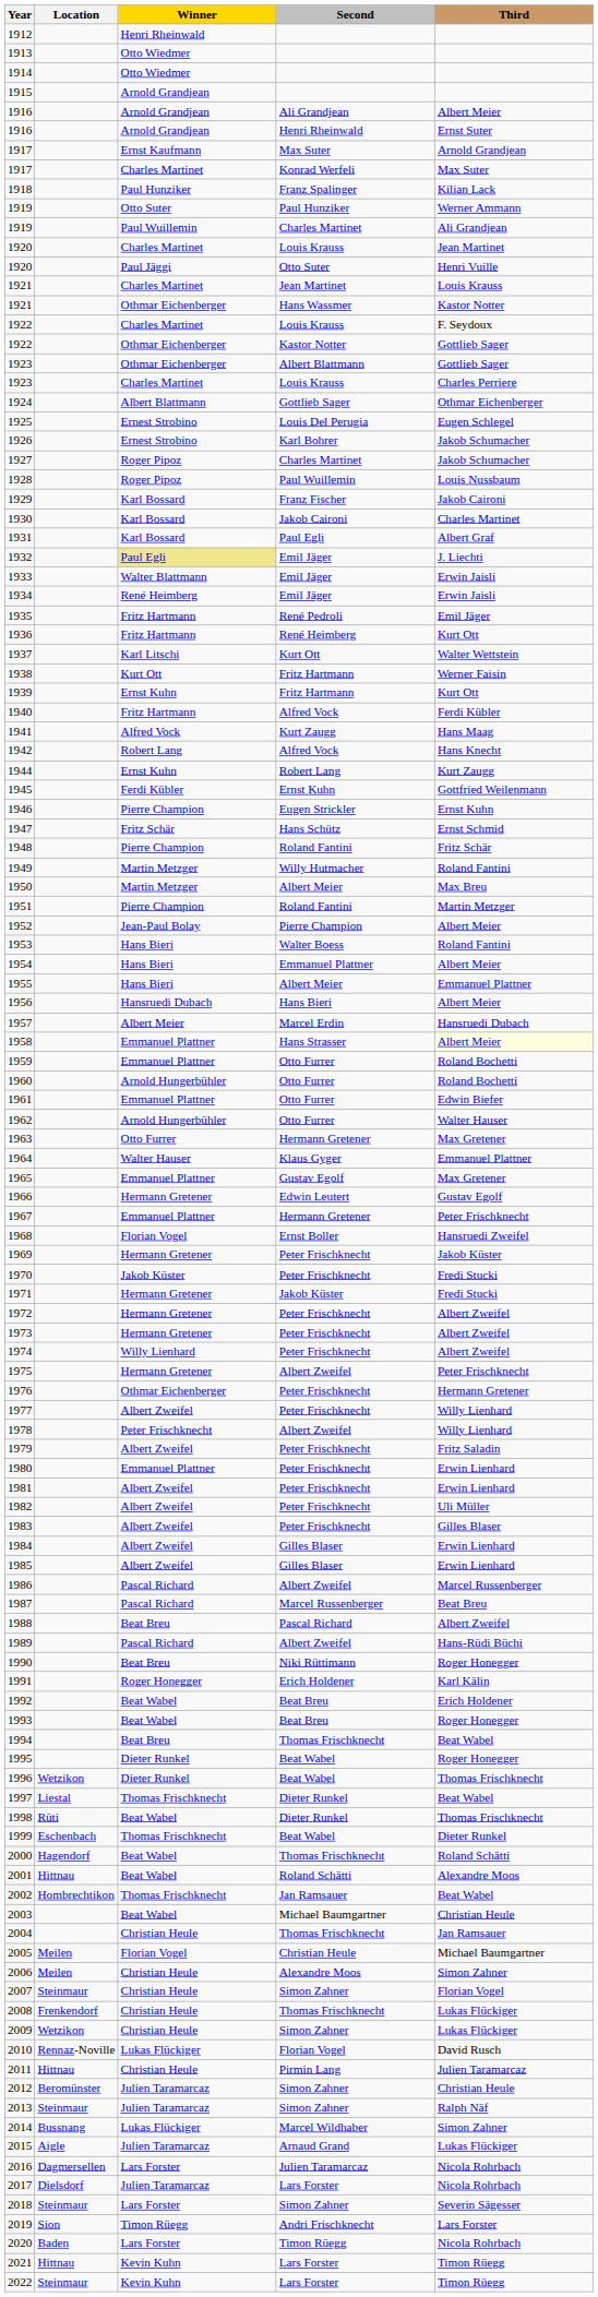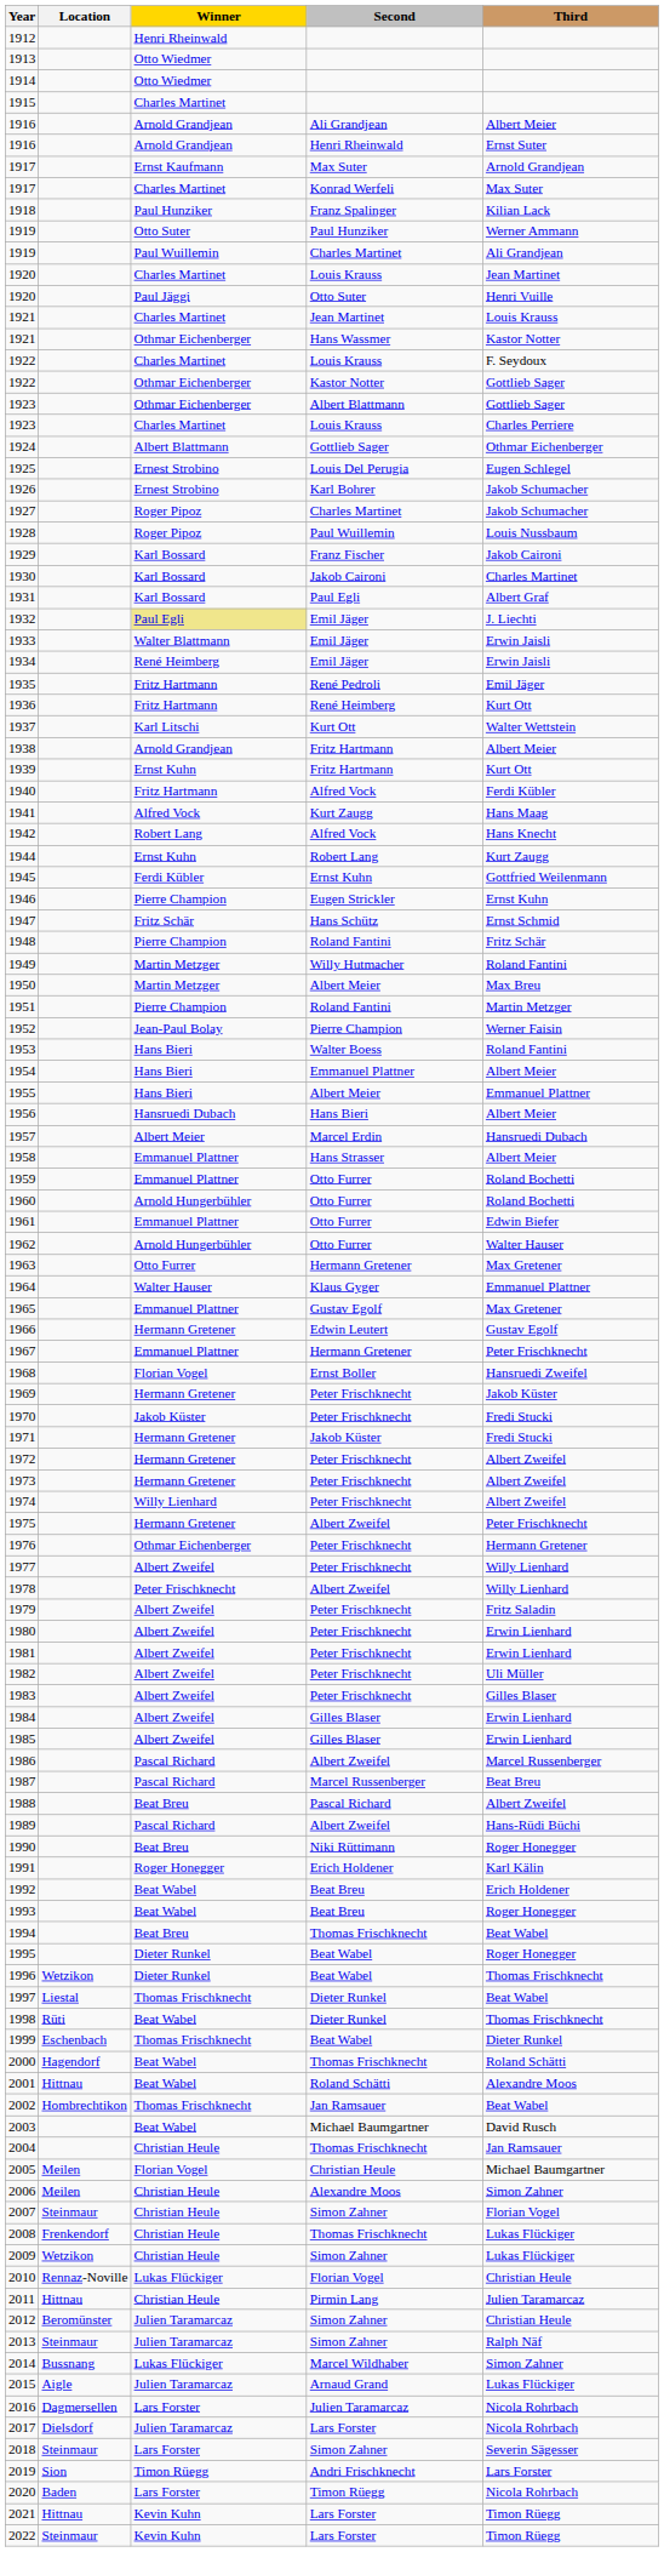1915 | Winner: Arnold Grandjean -> Charles Martinet
1938 | Winner: Kurt Ott -> Arnold Grandjean
1938 | Third: Werner Faisin -> Albert Meier
1952 | Third: Albert Meier -> Werner Faisin
1958 | Third: lightyellow background -> no background
1980 | Winner: Emmanuel Plattner -> Albert Zweifel
2003 | Third: Christian Heule -> David Rusch
2010 | Third: David Rusch -> Christian Heule
